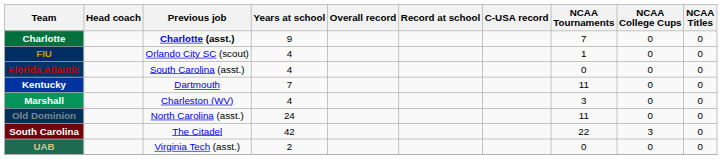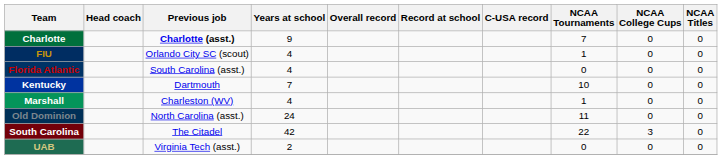Kentucky | NCAA Tournaments: 11 -> 10
Marshall | NCAA Tournaments: 3 -> 1
